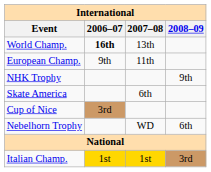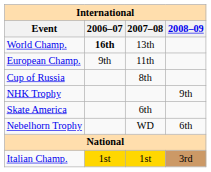+ row: Cup of Russia | 8th
- row: Cup of Nice | 3rd
